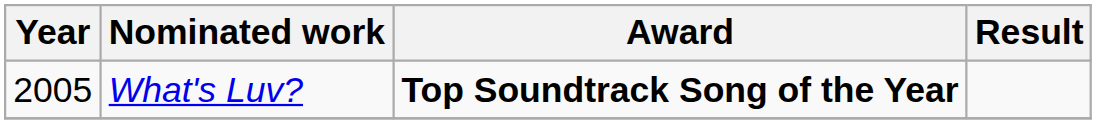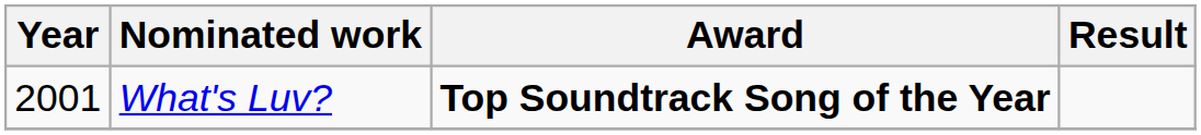What's Luv? | Year: 2005 -> 2001
